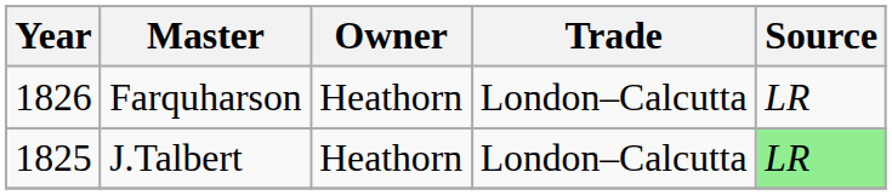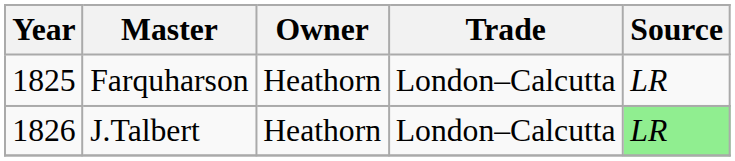Farquharson | Year: 1826 -> 1825
J.Talbert | Year: 1825 -> 1826
